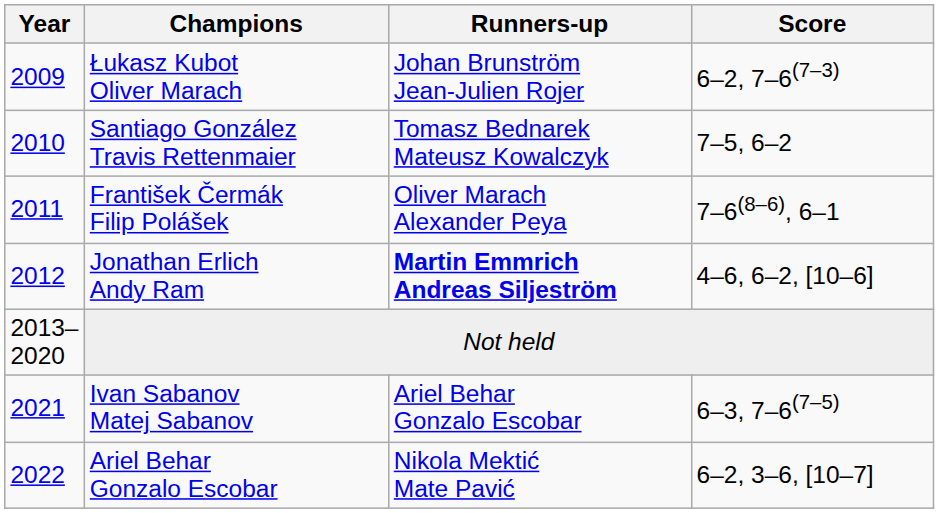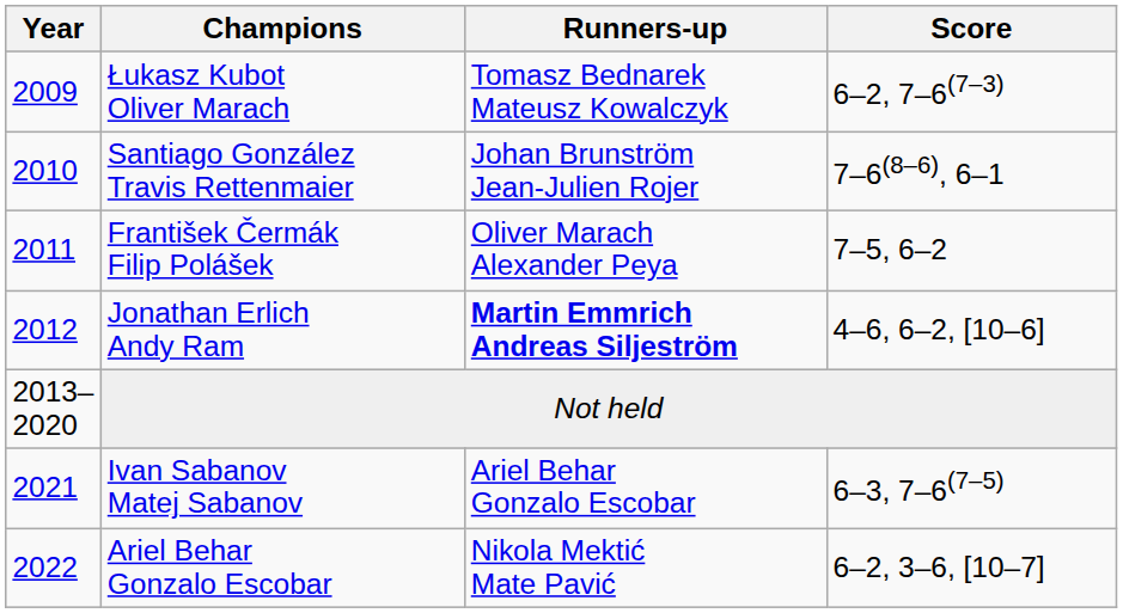Łukasz Kubot Oliver Marach | Runners-up: Johan Brunström Jean-Julien Rojer -> Tomasz Bednarek Mateusz Kowalczyk
Santiago González Travis Rettenmaier | Runners-up: Tomasz Bednarek Mateusz Kowalczyk -> Johan Brunström Jean-Julien Rojer
Santiago González Travis Rettenmaier | Score: 7–5, 6–2 -> 7–6(8–6), 6–1
František Čermák Filip Polášek | Score: 7–6(8–6), 6–1 -> 7–5, 6–2
